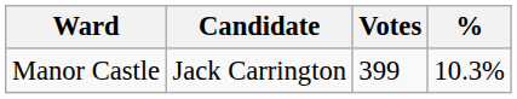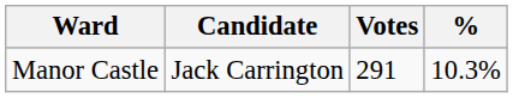Manor Castle | Votes: 399 -> 291
